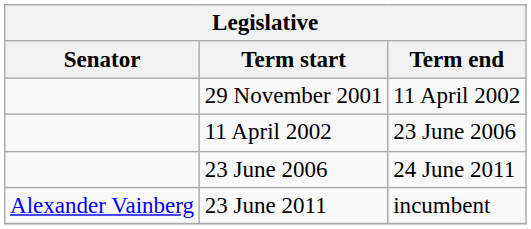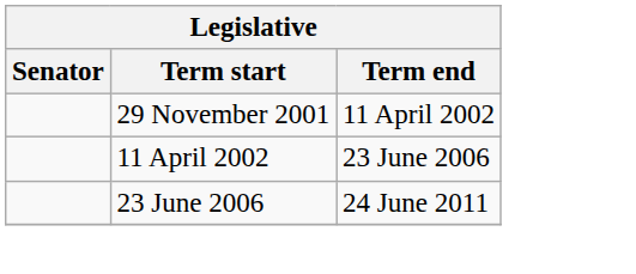- row: Alexander Vainberg | 23 June 2011 | incumbent
